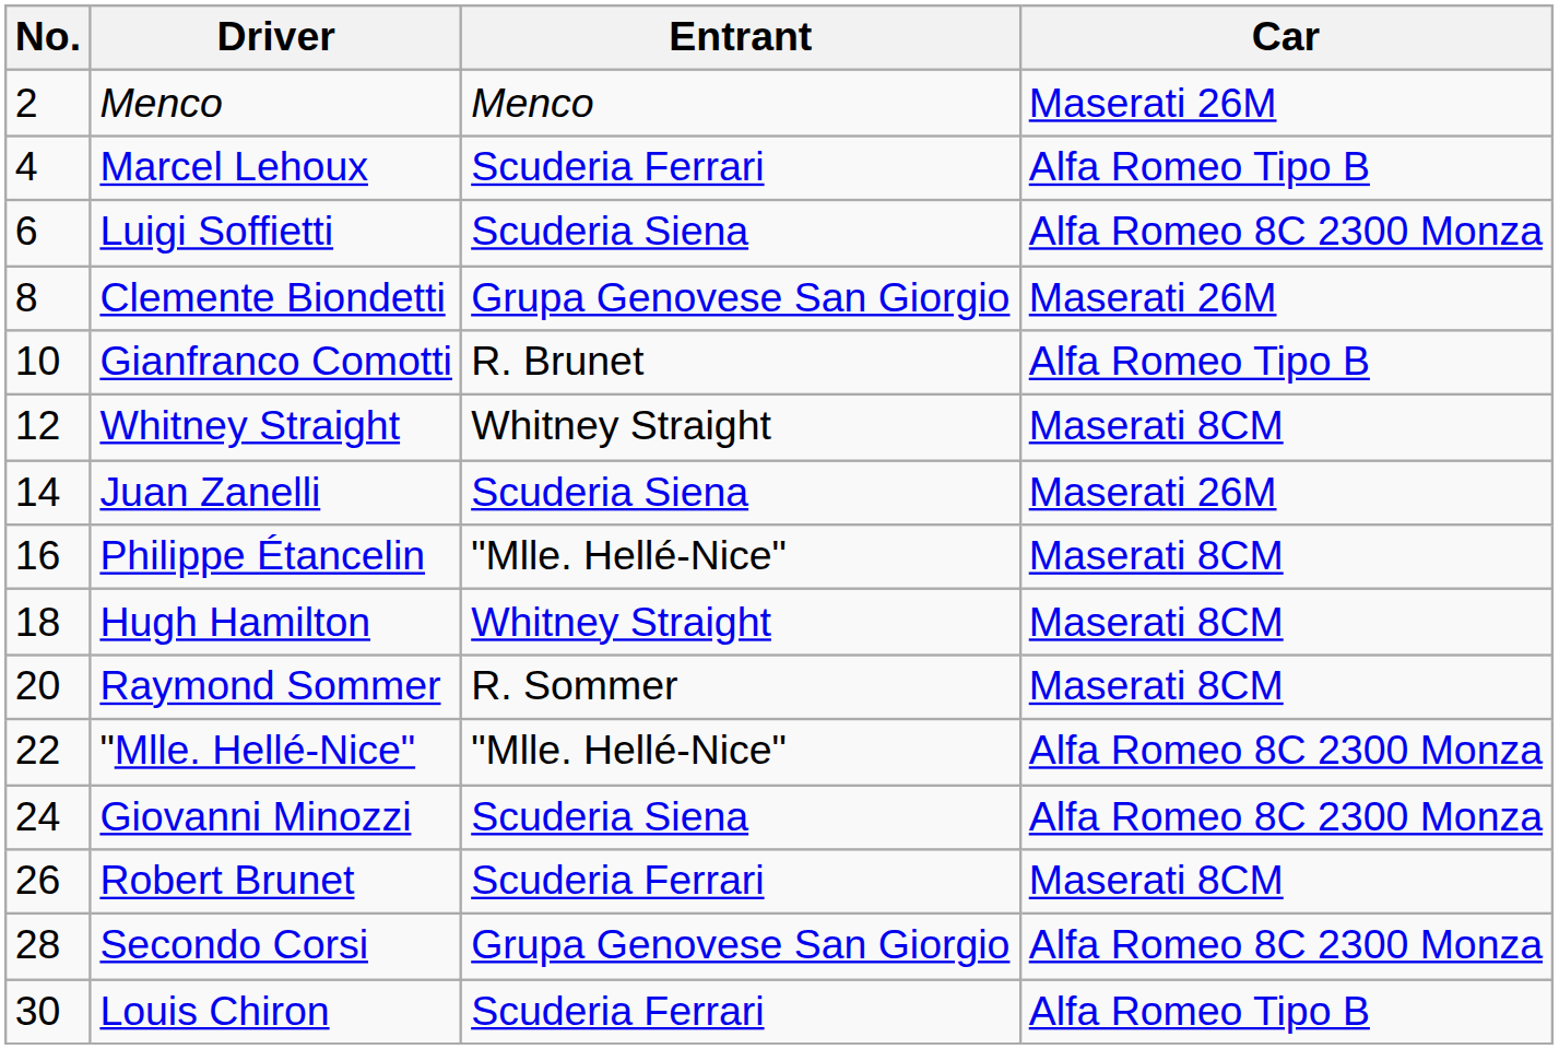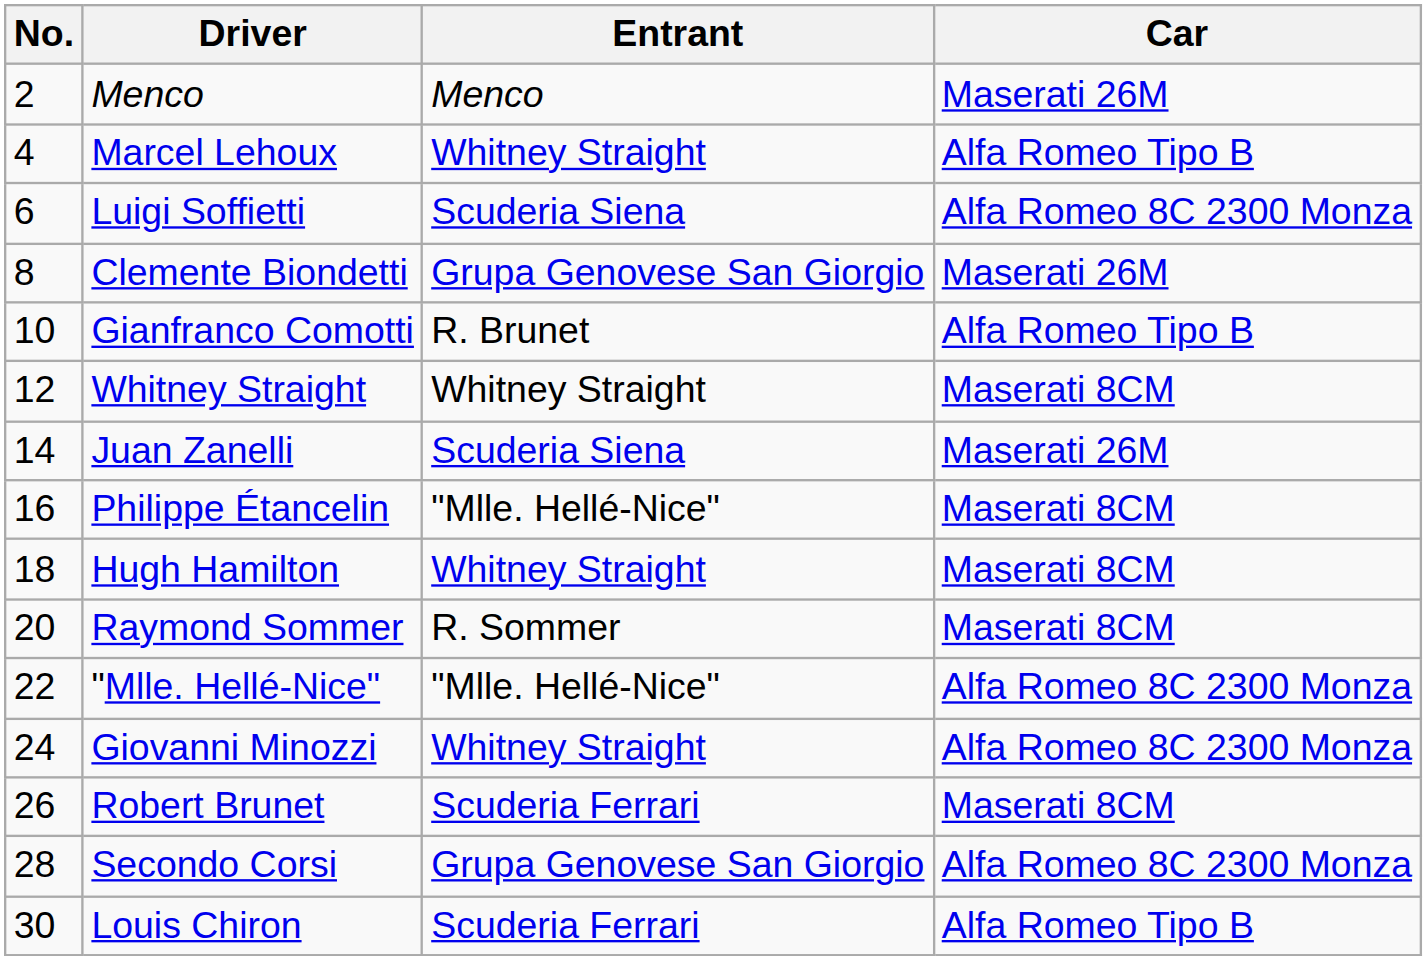Marcel Lehoux | Entrant: Scuderia Ferrari -> Whitney Straight
Giovanni Minozzi | Entrant: Scuderia Siena -> Whitney Straight
